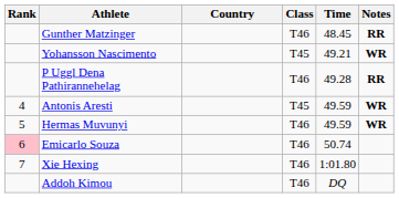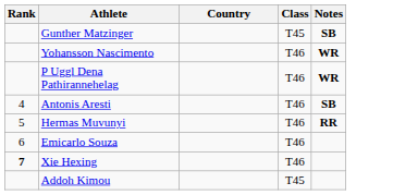- column: Time | 48.45 | 49.21 | 49.28 | 49.59 | 49.59 | 50.74 | 1:01.80 | DQ
Gunther Matzinger | Class: T46 -> T45
Gunther Matzinger | Notes: RR -> SB
Yohansson Nascimento | Class: T45 -> T46
P Uggl Dena Pathirannehelag | Notes: RR -> WR
Antonis Aresti | Class: T45 -> T46
Antonis Aresti | Notes: WR -> SB
Hermas Muvunyi | Notes: WR -> RR
Emicarlo Souza | Rank: pink background -> no background
Xie Hexing | Rank: normal -> bold
Addoh Kimou | Class: T46 -> T45
